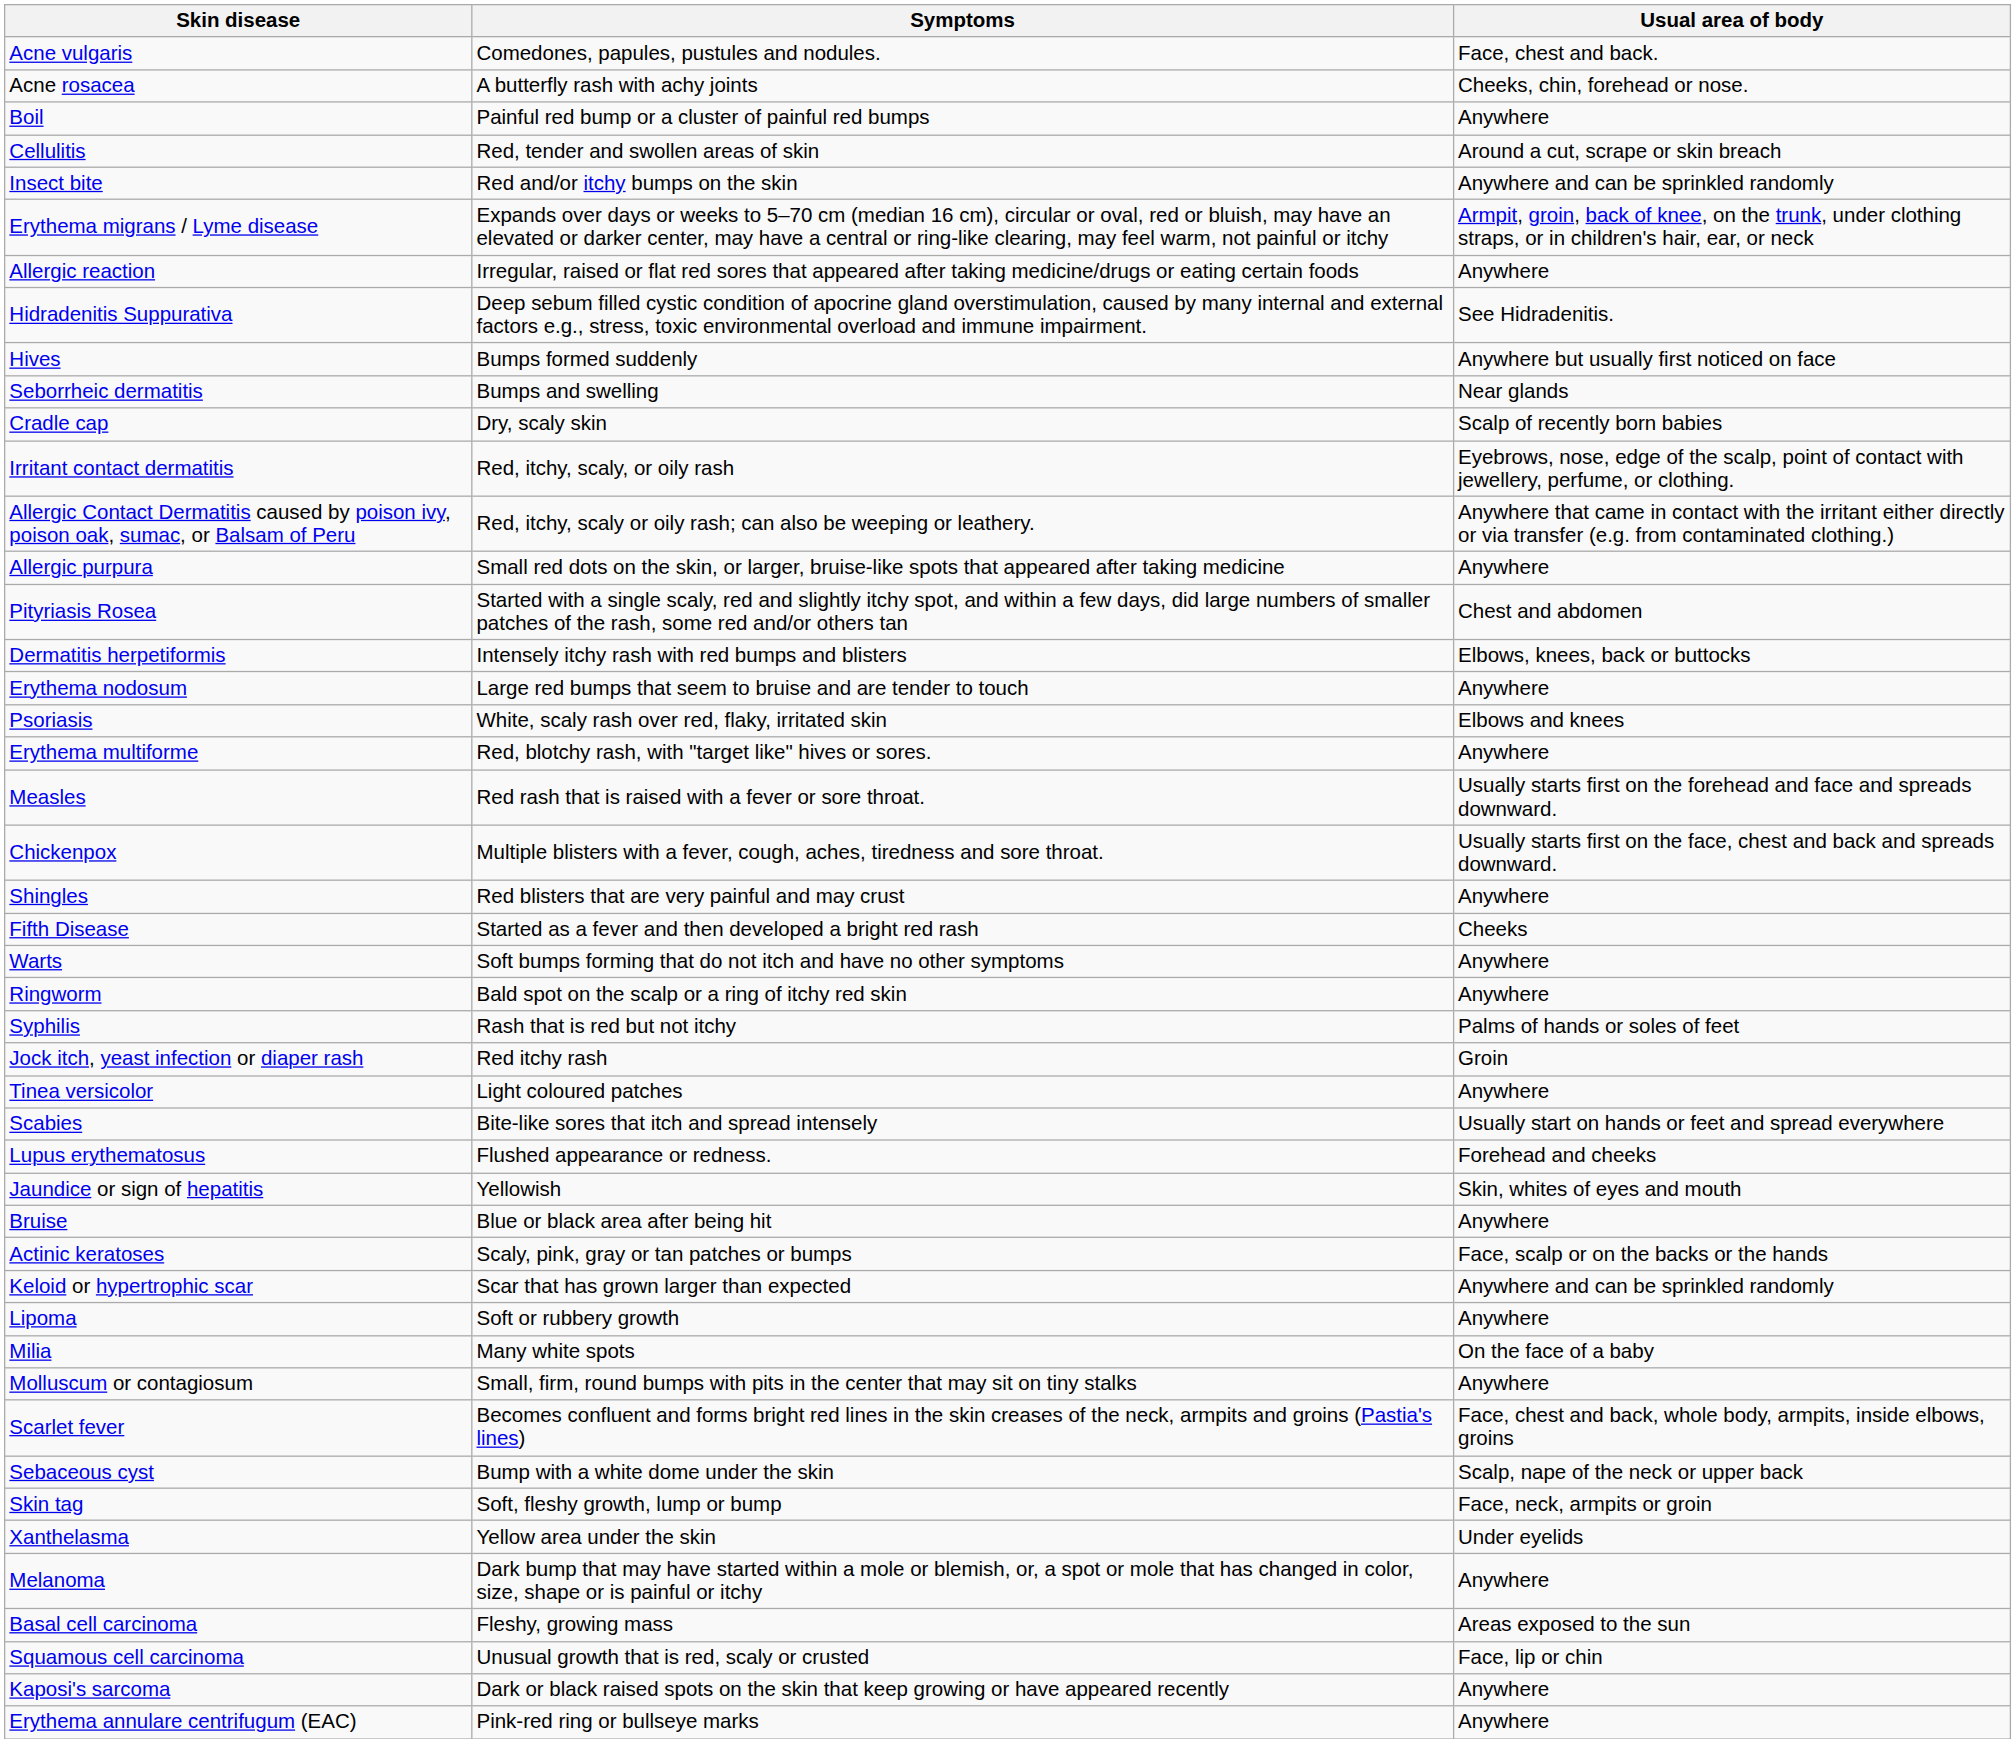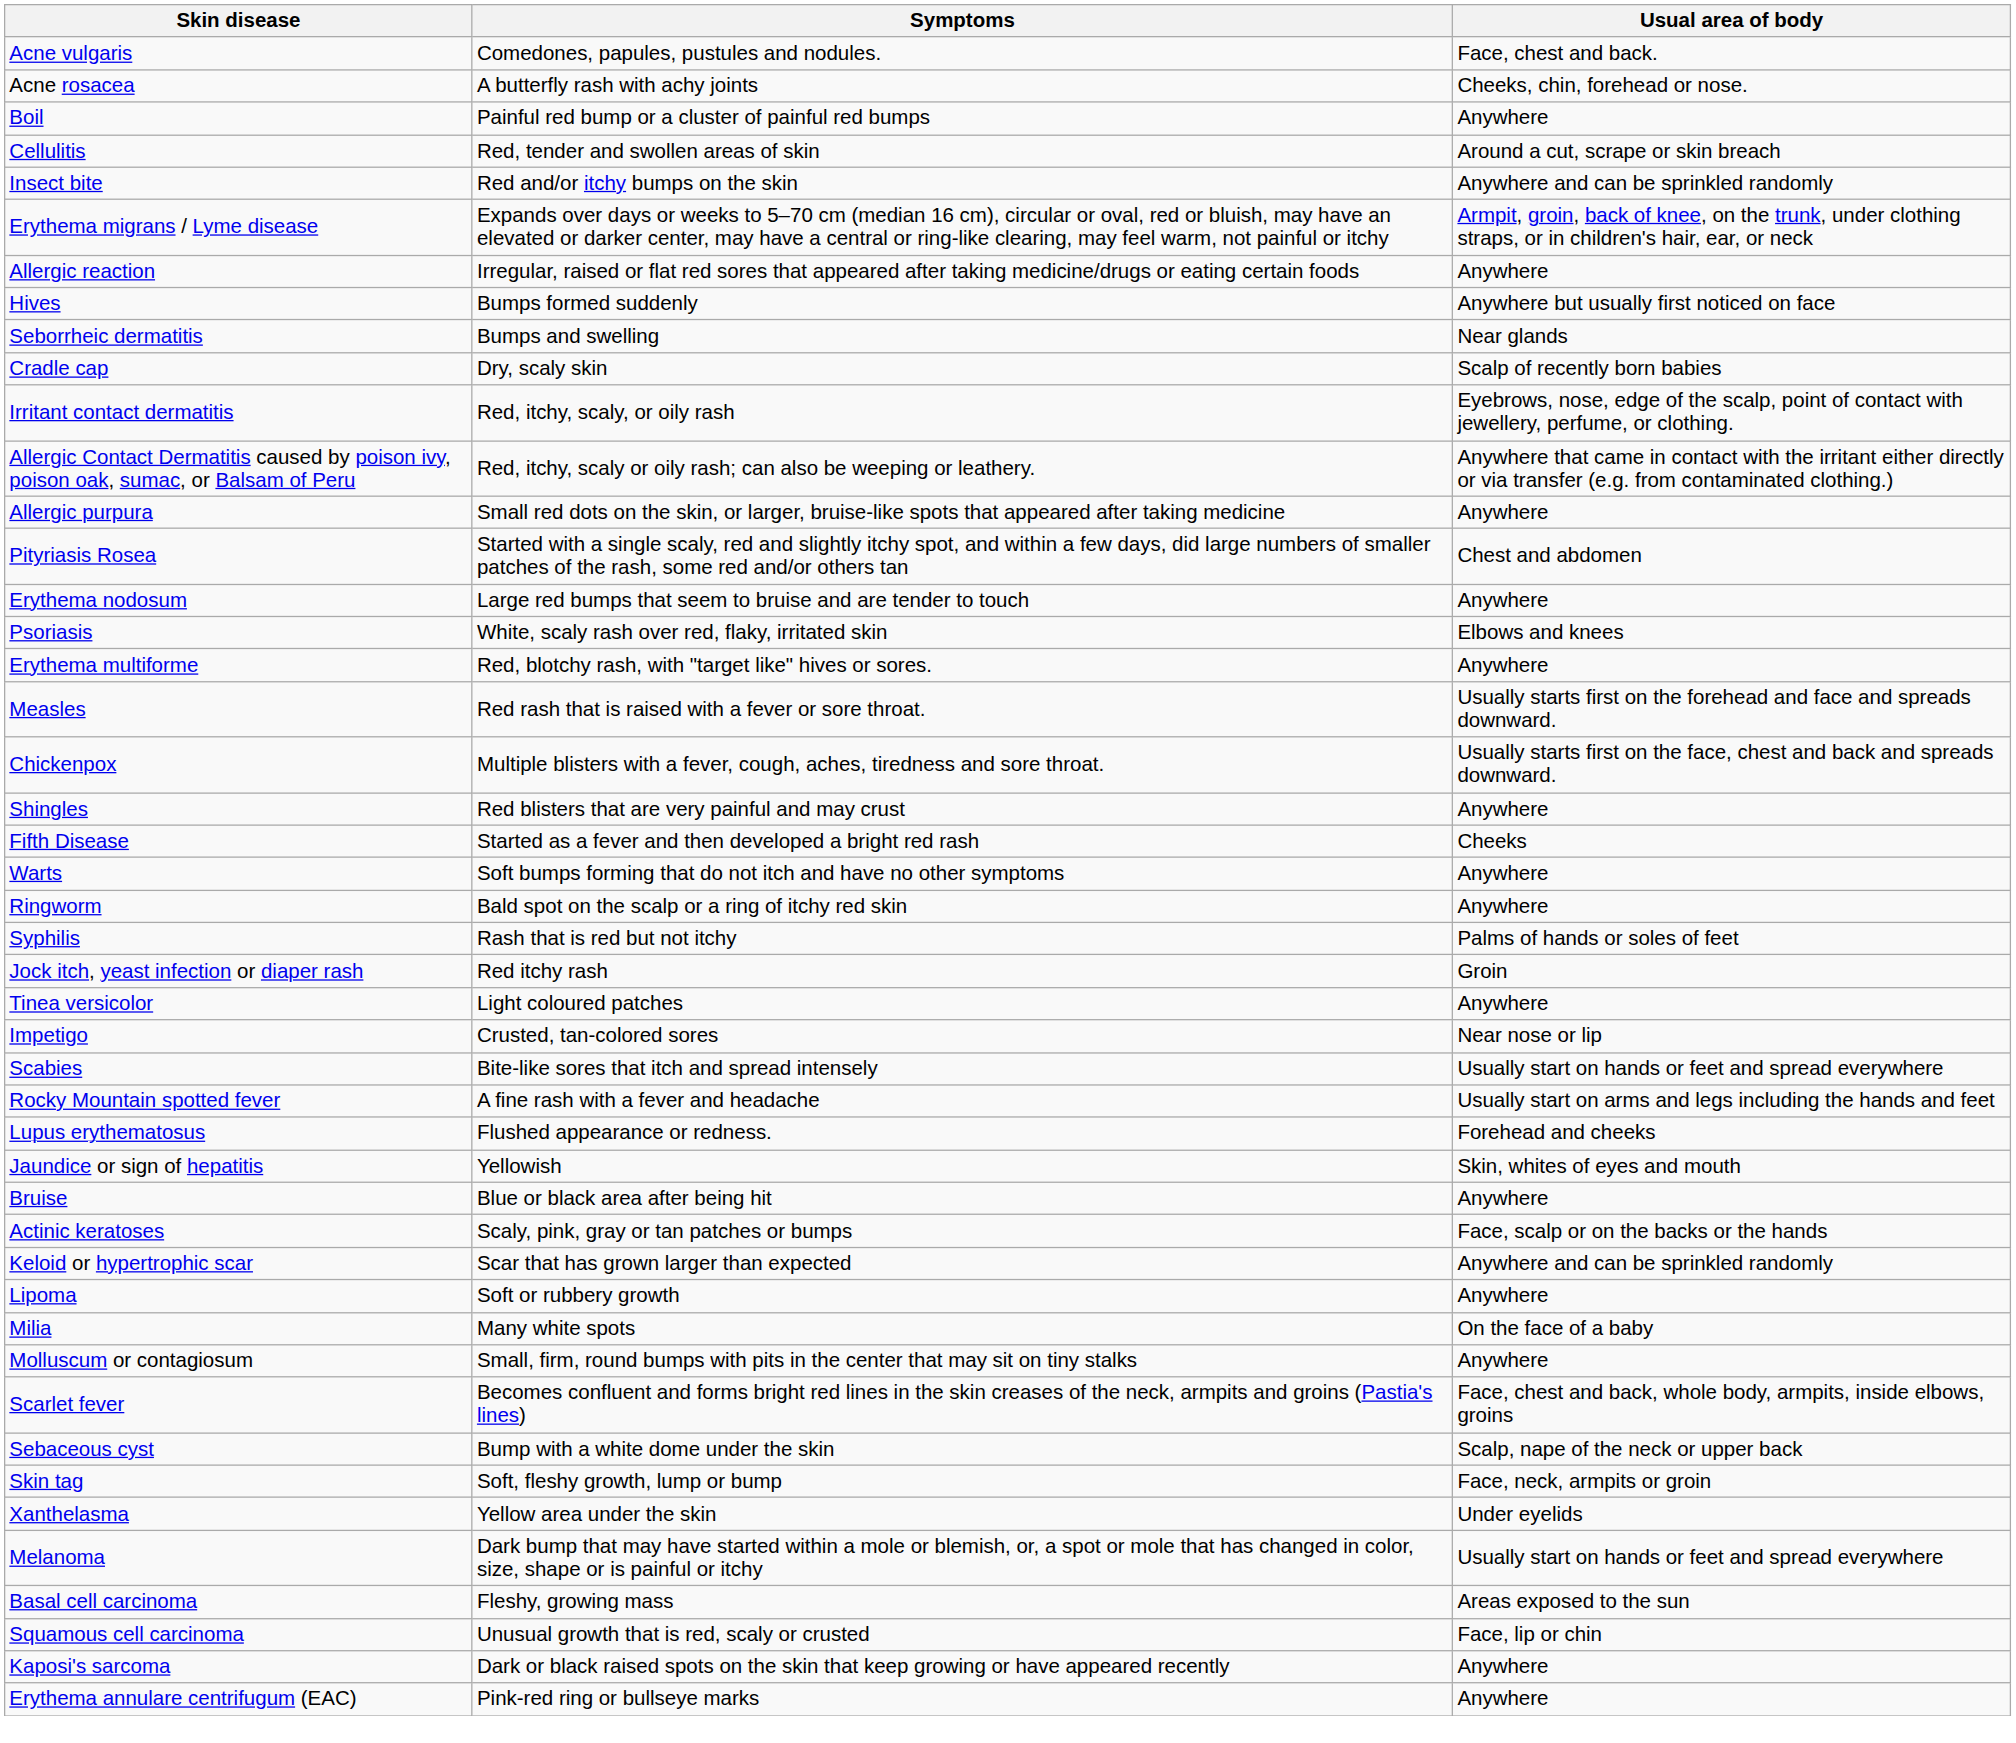- row: Hidradenitis Suppurativa | Deep sebum filled cystic condition of apocrine gland overstimulation, caused by many internal and external factors e.g., stress, toxic environmental overload and immune impairment. | See Hidradenitis.
- row: Dermatitis herpetiformis | Intensely itchy rash with red bumps and blisters | Elbows, knees, back or buttocks
+ row: Impetigo | Crusted, tan-colored sores | Near nose or lip
+ row: Rocky Mountain spotted fever | A fine rash with a fever and headache | Usually start on arms and legs including the hands and feet
Melanoma | Usual area of body: Anywhere -> Usually start on hands or feet and spread everywhere
